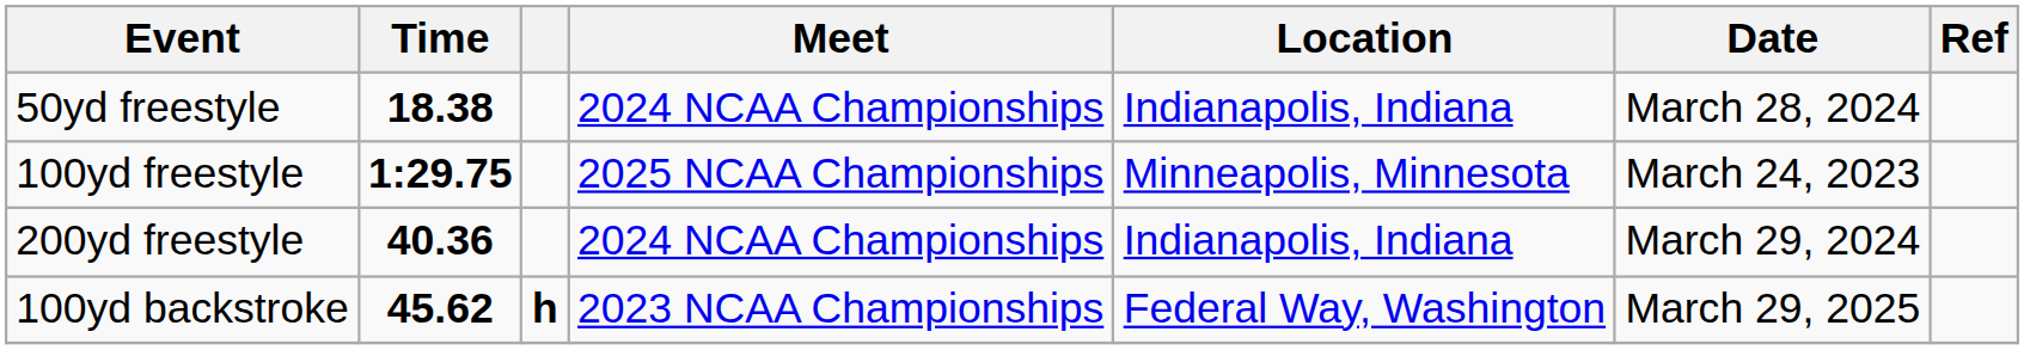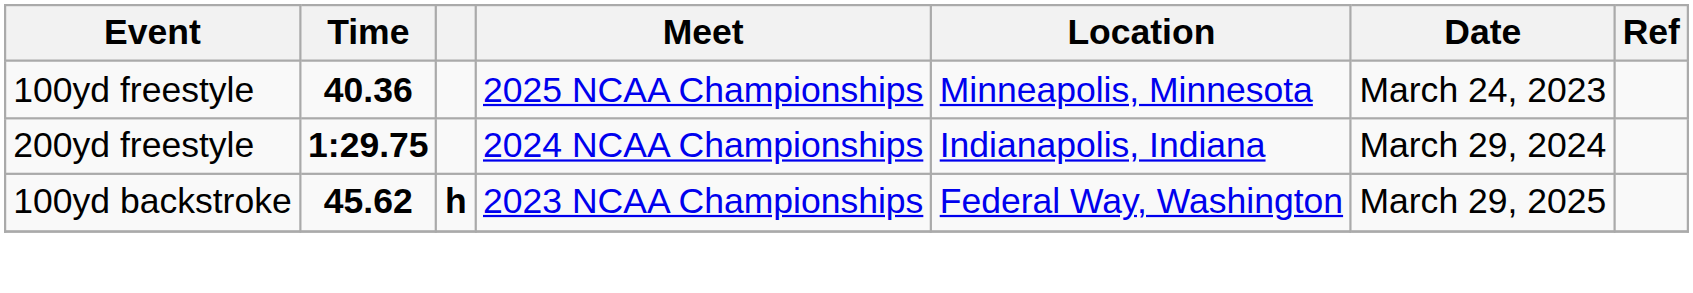- row: 50yd freestyle | 18.38 | 2024 NCAA Championships | Indianapolis, Indiana | March 28, 2024
100yd freestyle | Time: 1:29.75 -> 40.36
200yd freestyle | Time: 40.36 -> 1:29.75
